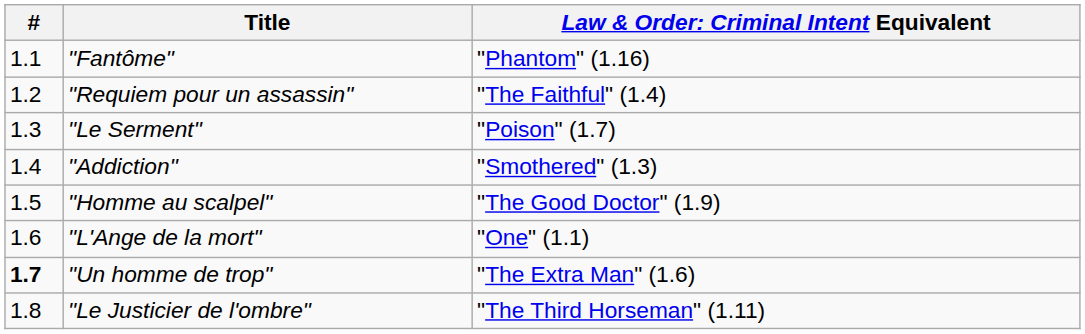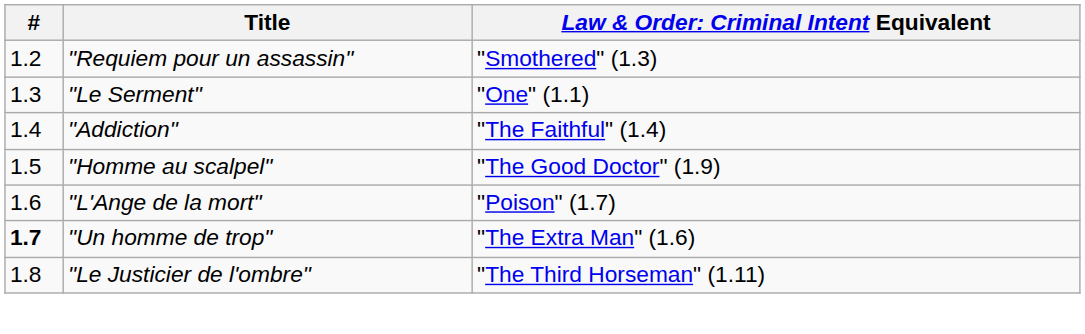- row: 1.1 | "Fantôme" | "Phantom" (1.16)
"Requiem pour un assassin" | column 3: "The Faithful" (1.4) -> "Smothered" (1.3)
"Le Serment" | column 3: "Poison" (1.7) -> "One" (1.1)
"Addiction" | column 3: "Smothered" (1.3) -> "The Faithful" (1.4)
"L'Ange de la mort" | column 3: "One" (1.1) -> "Poison" (1.7)
